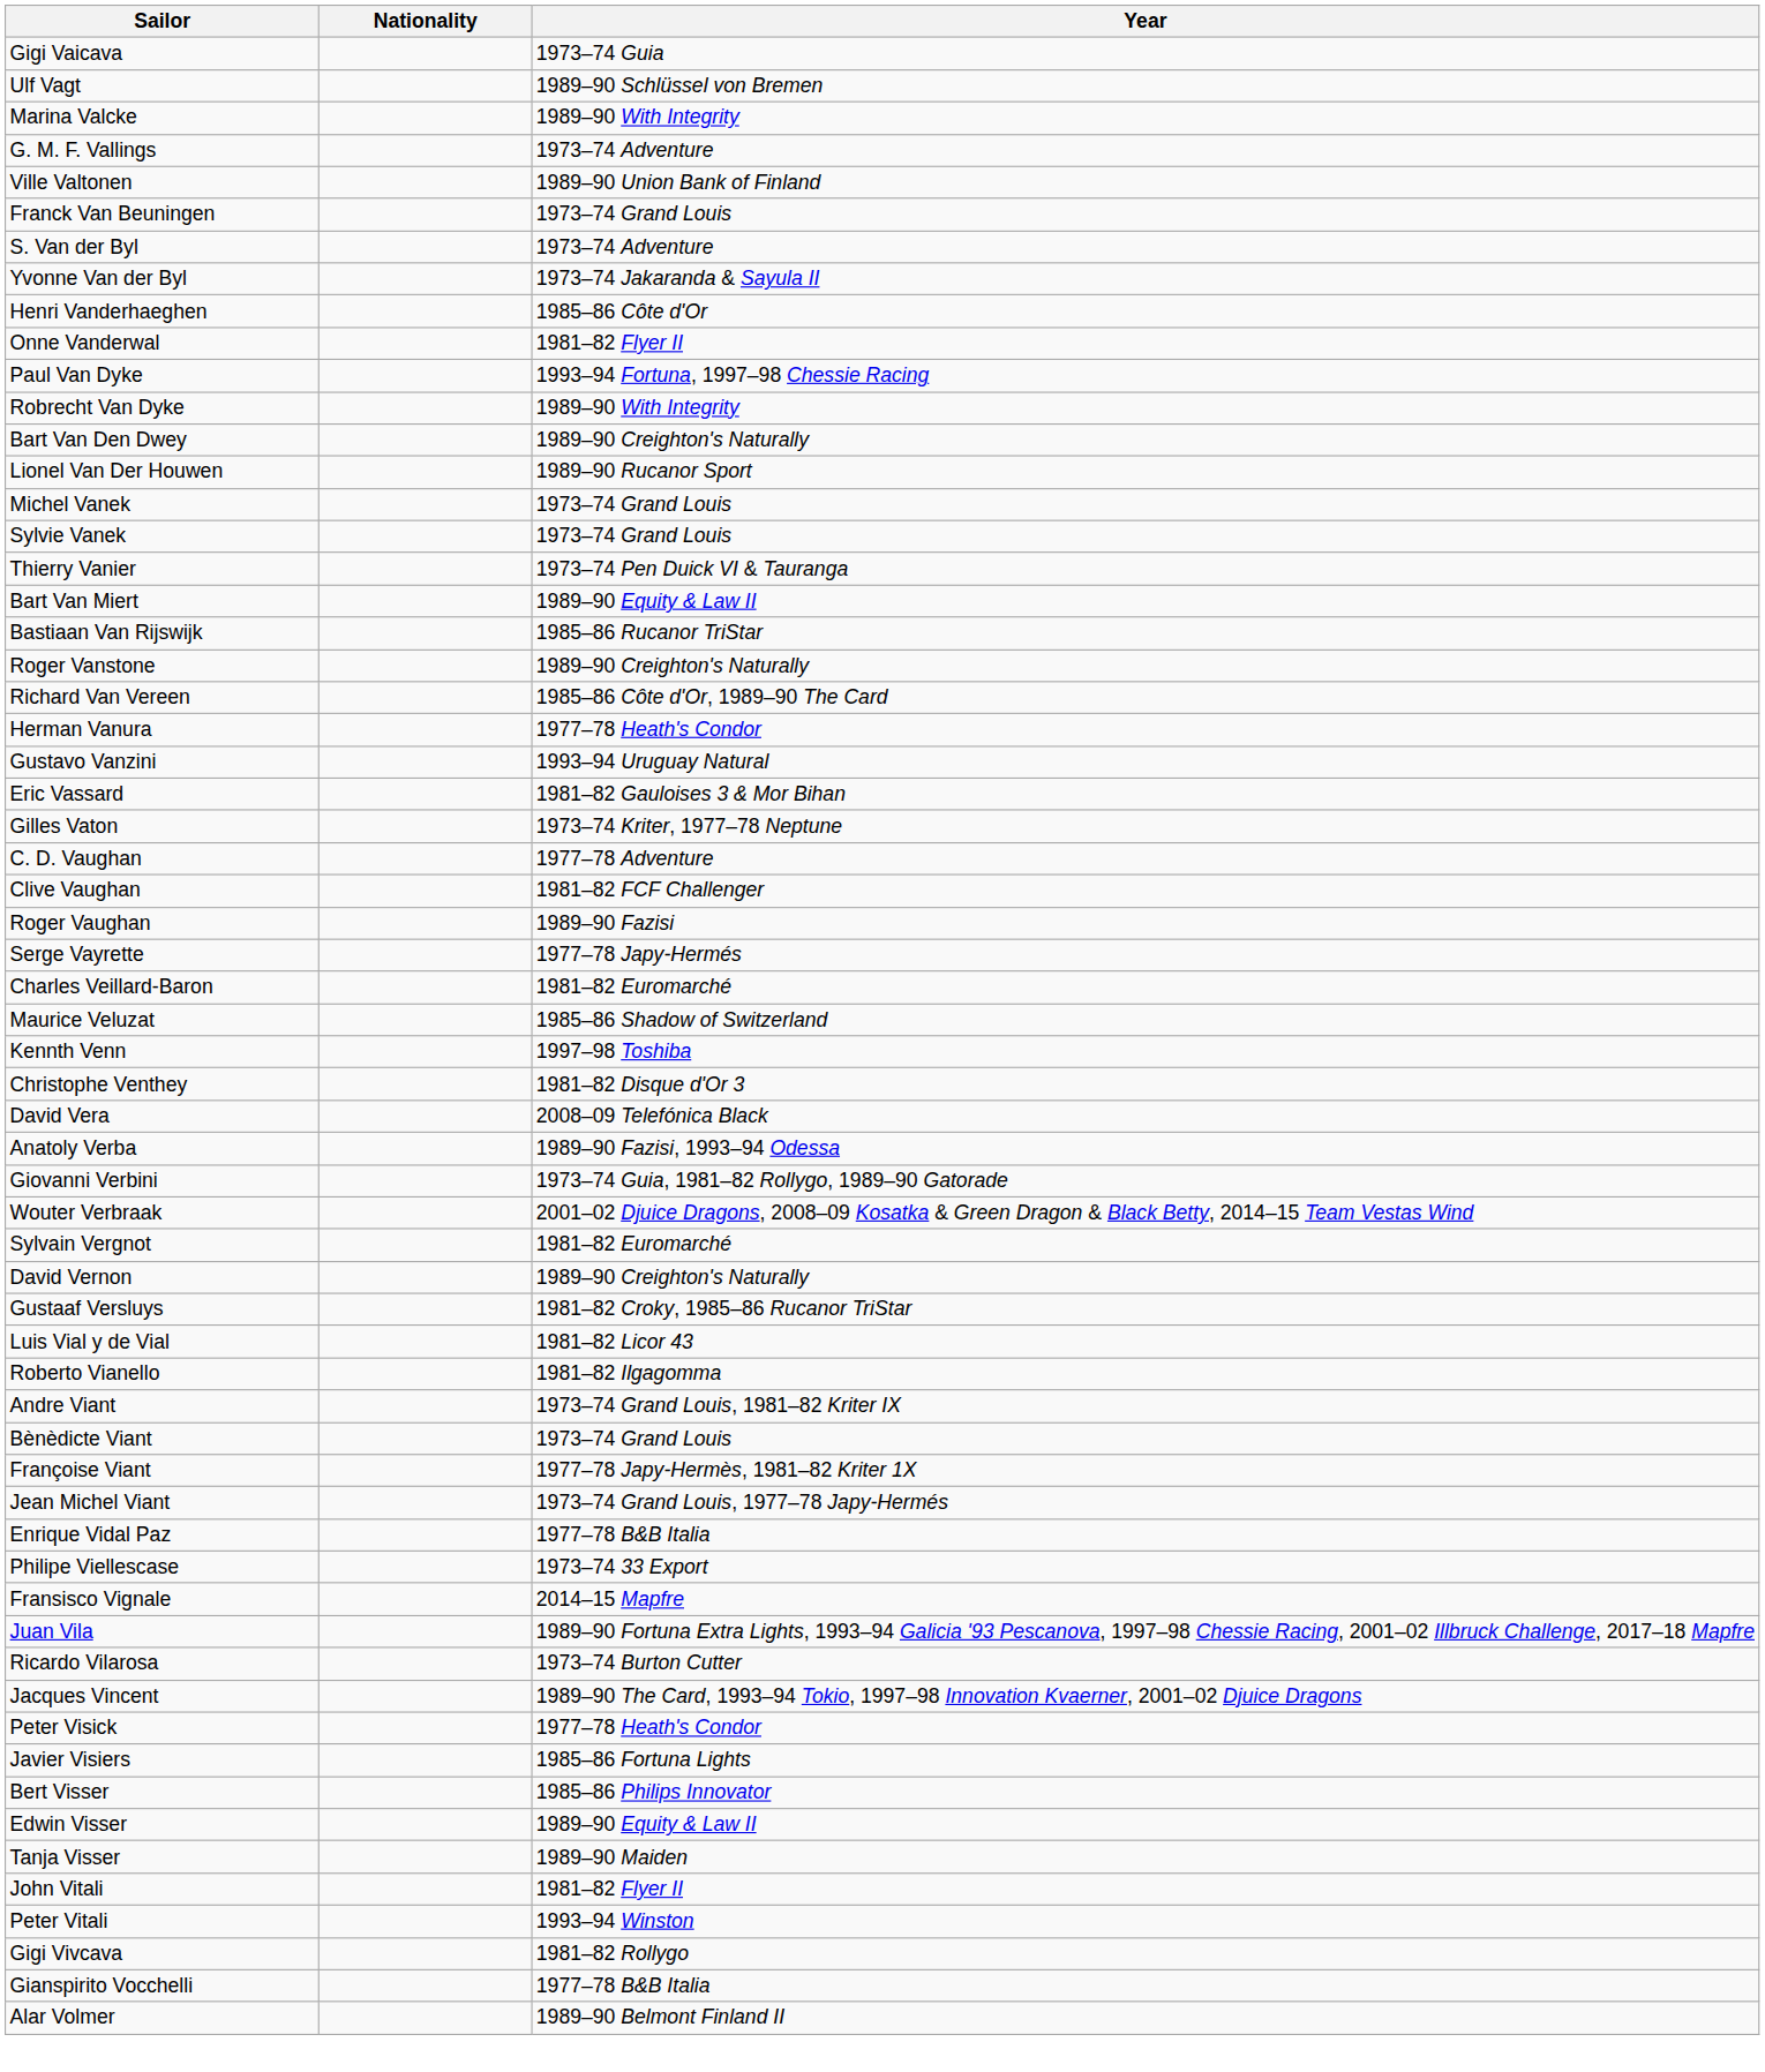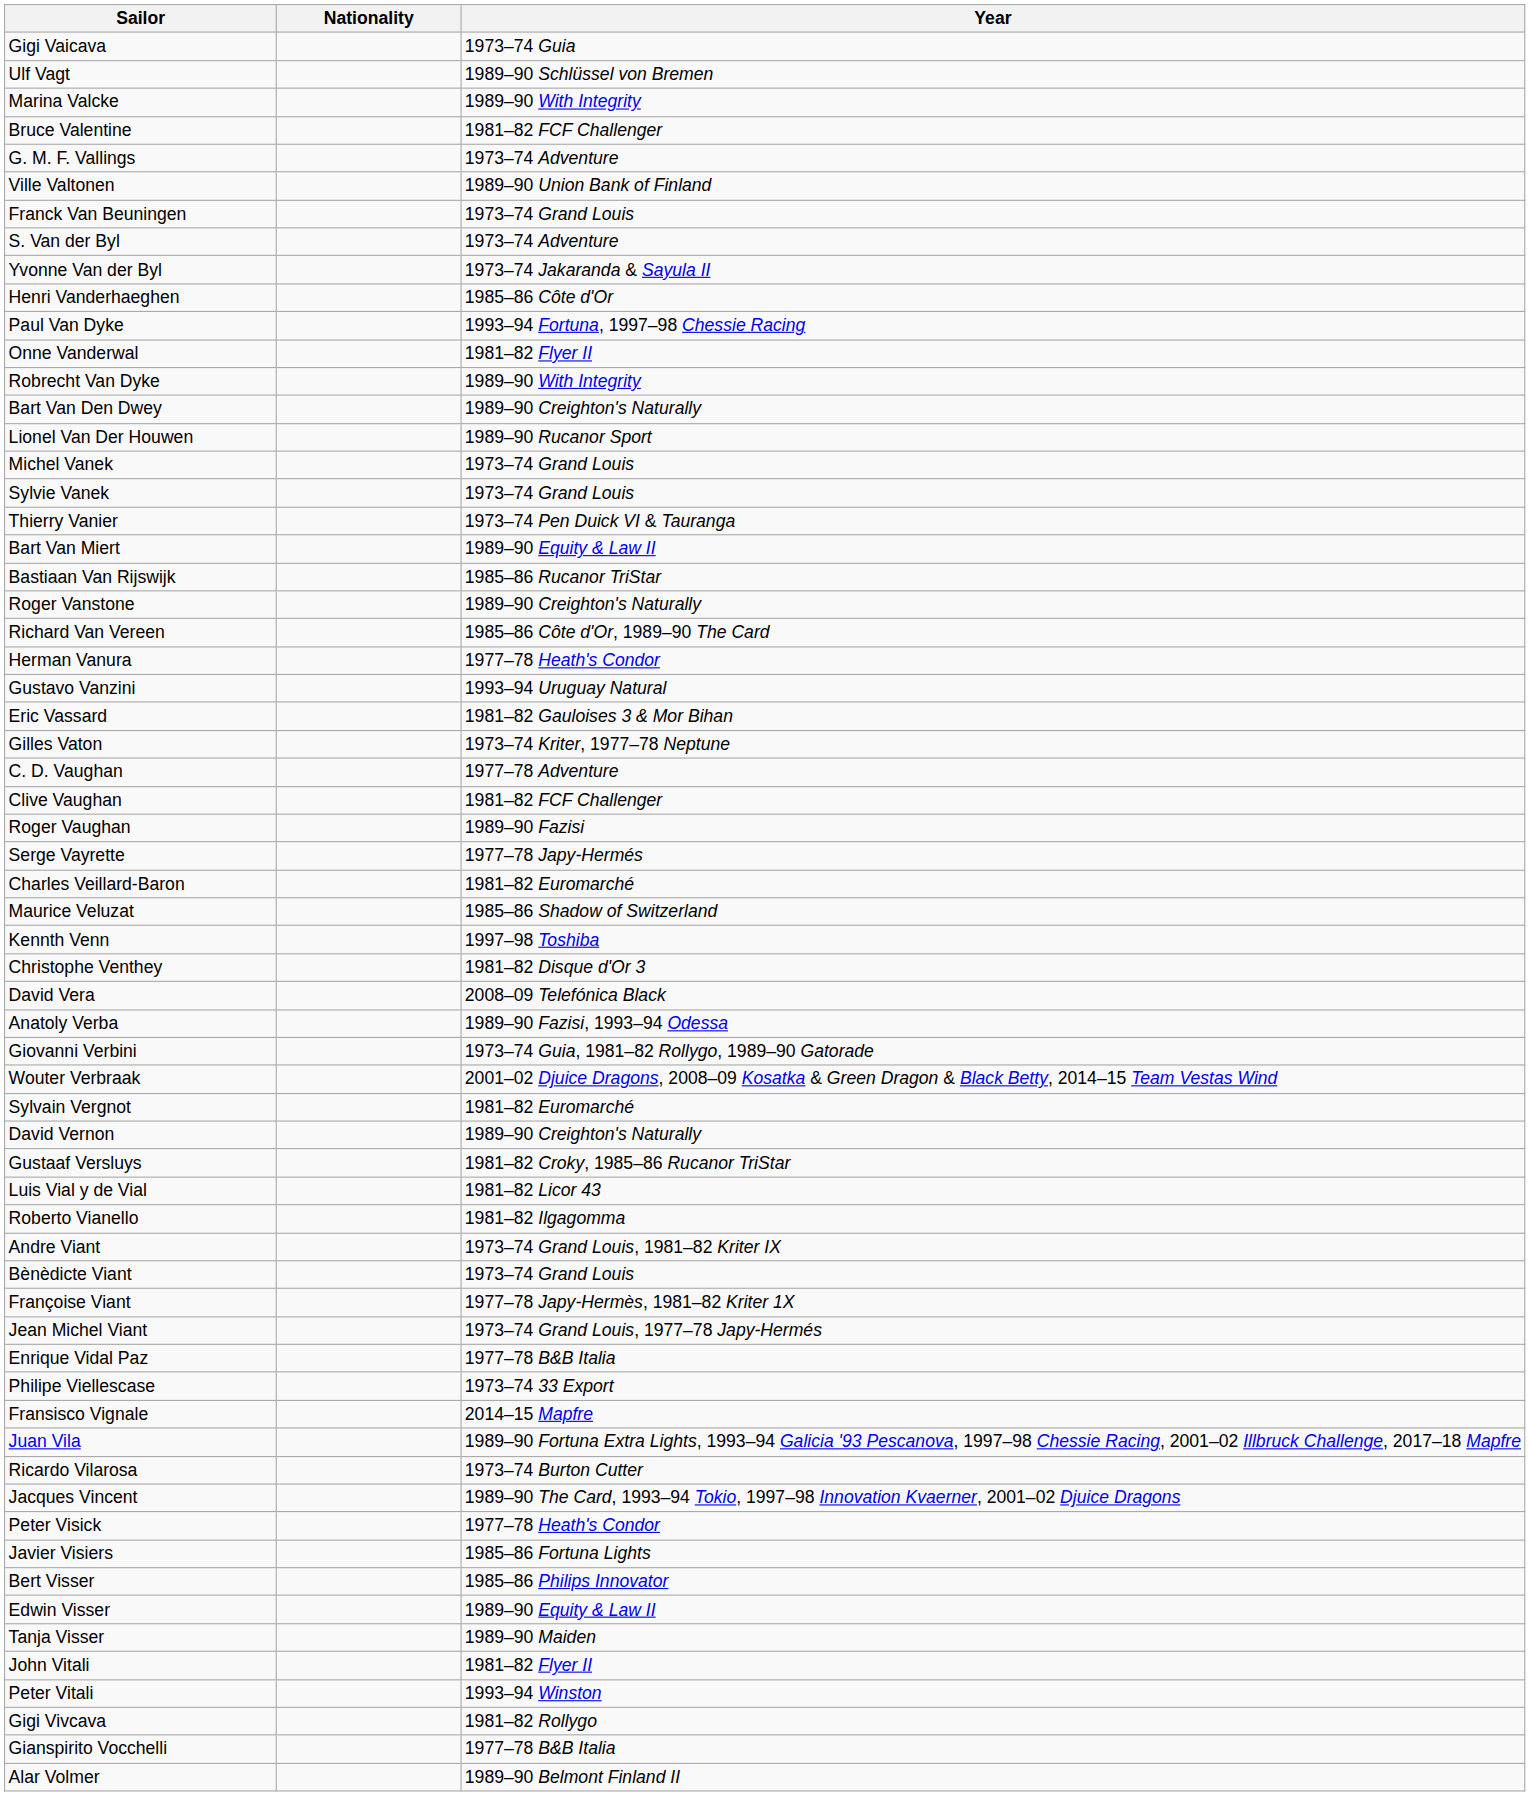+ row: Bruce Valentine | 1981–82 FCF Challenger
rows swapped: Onne Vanderwal <-> Paul Van Dyke
